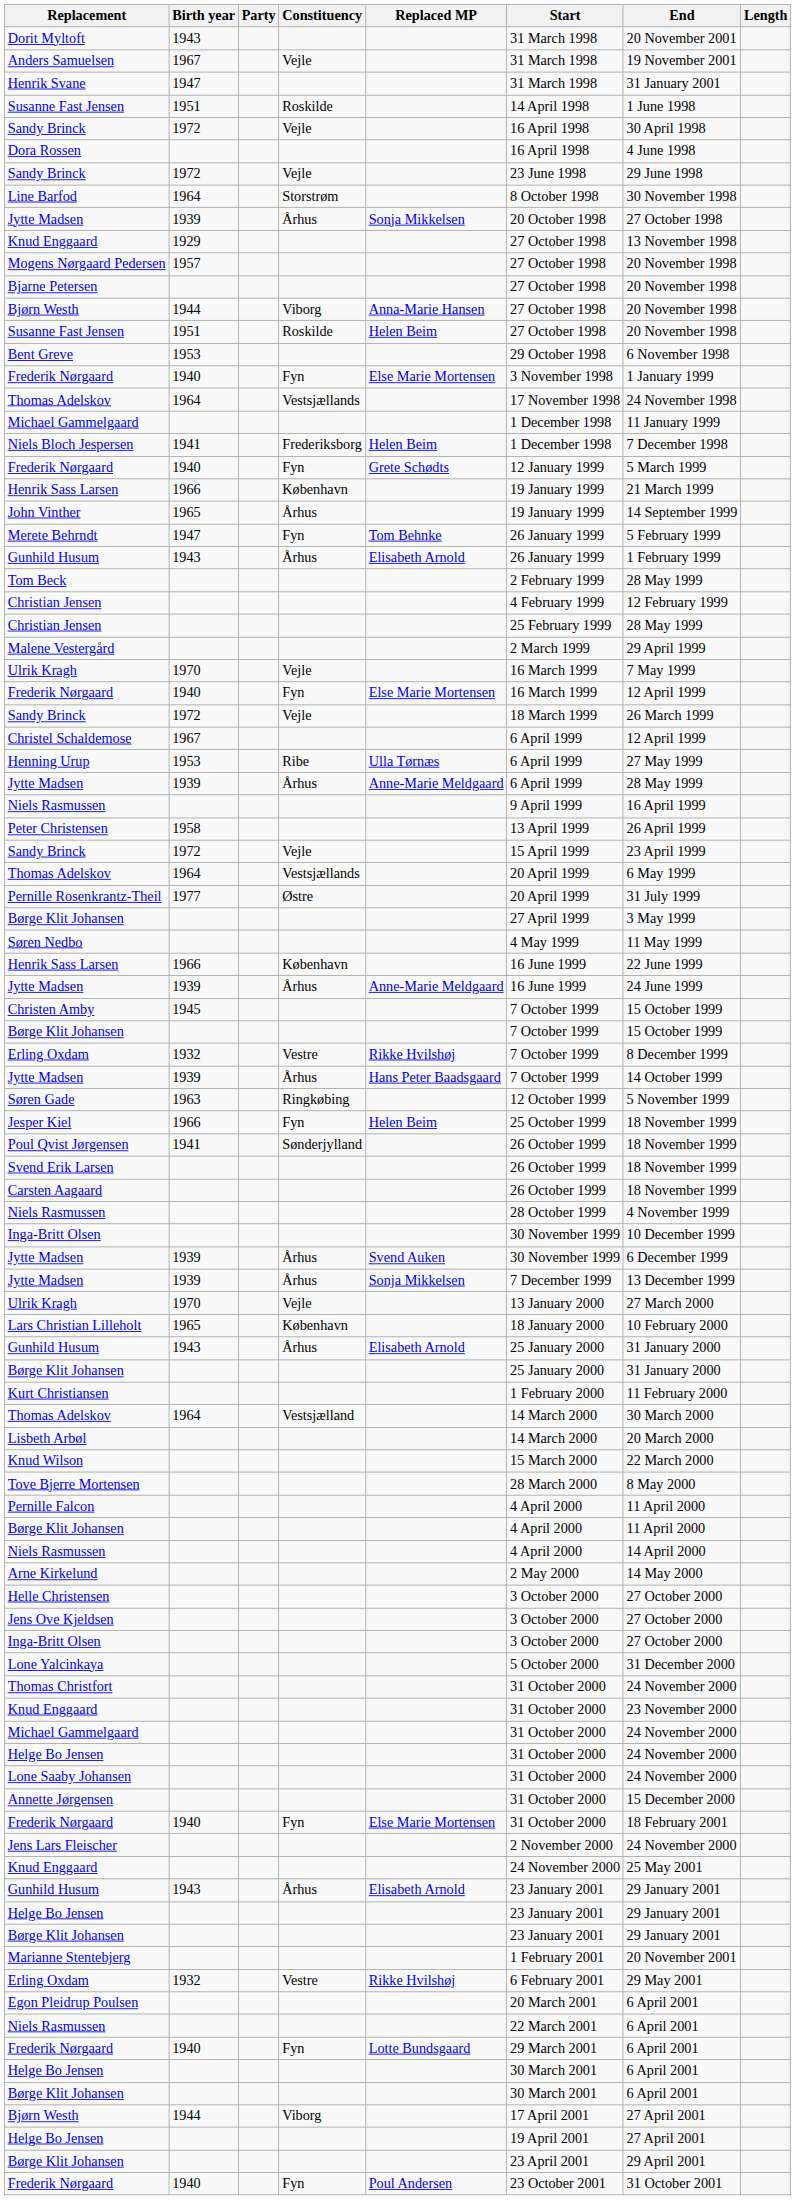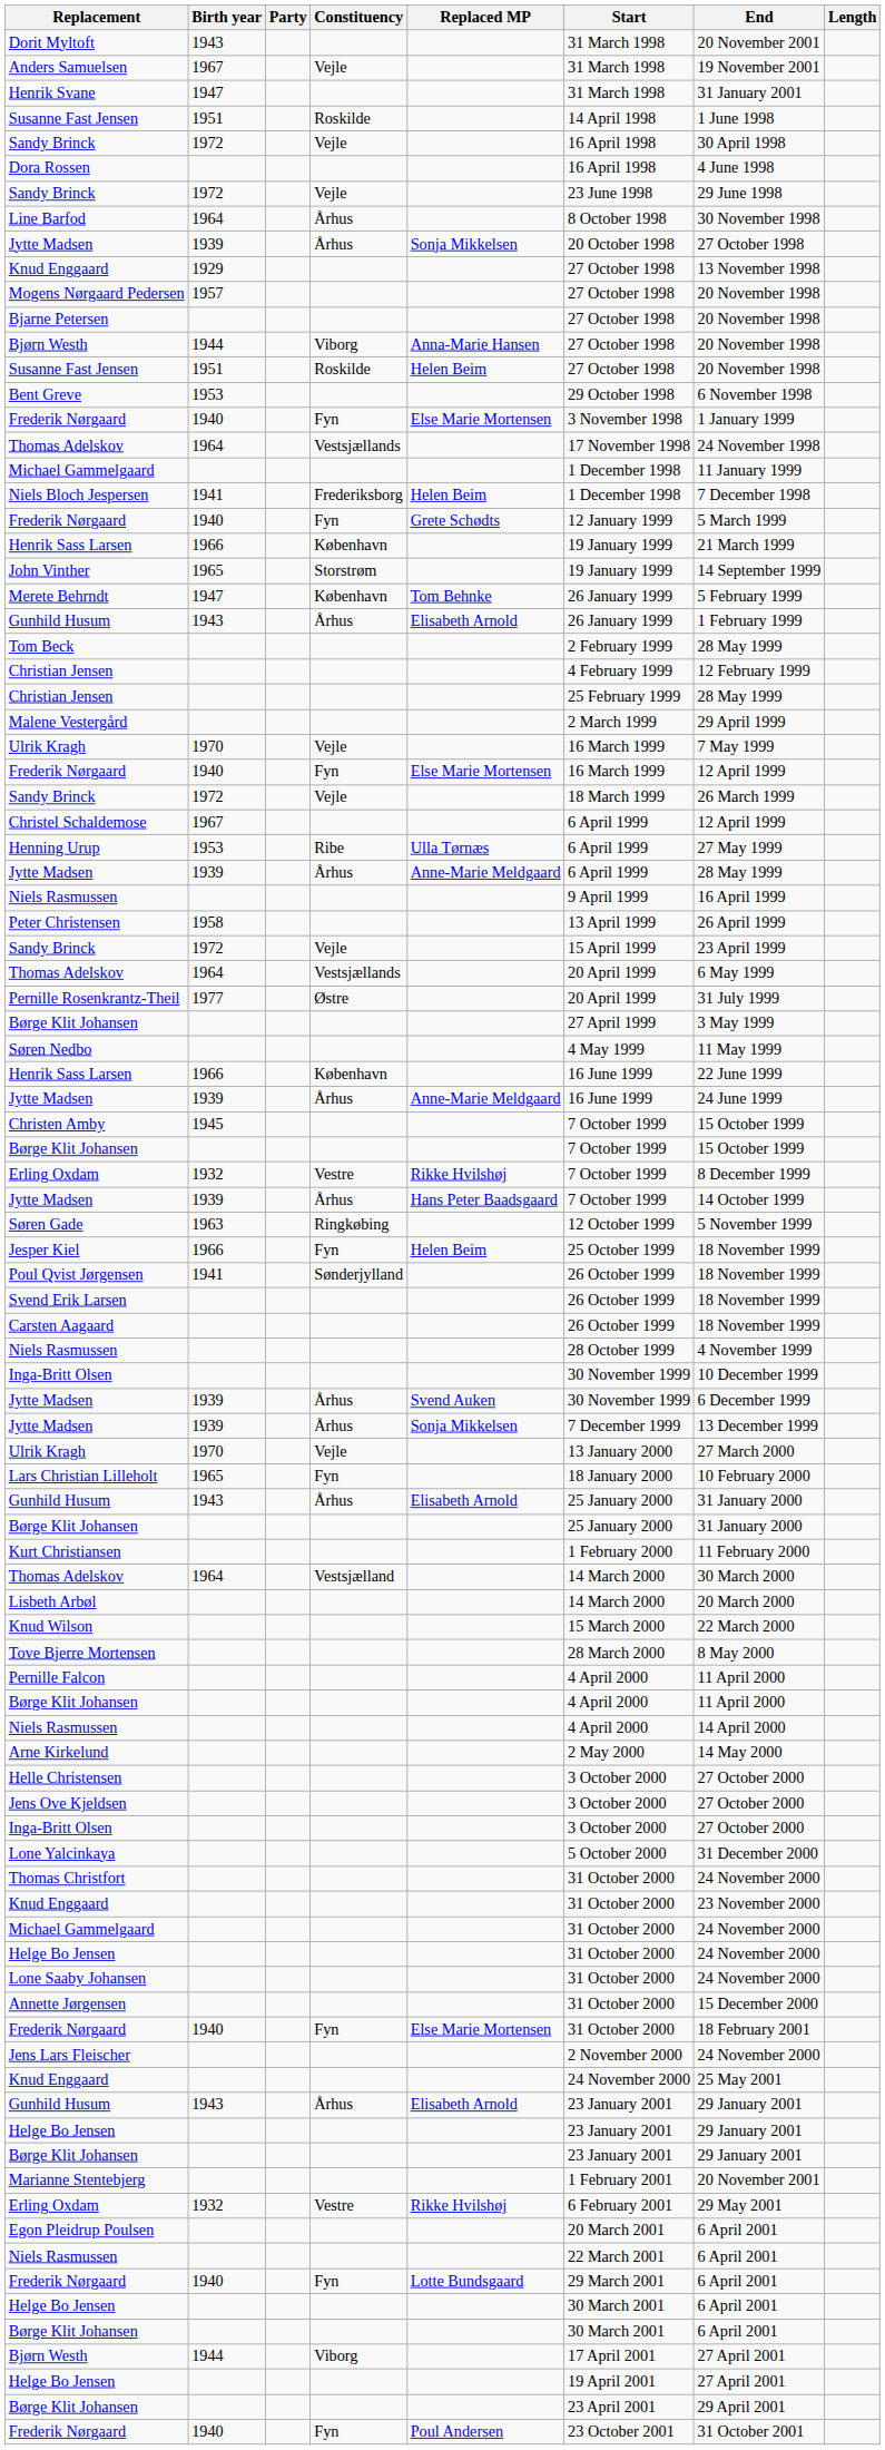Line Barfod | Constituency: Storstrøm -> Århus
John Vinther | Constituency: Århus -> Storstrøm
Merete Behrndt | Constituency: Fyn -> København
Lars Christian Lilleholt | Constituency: København -> Fyn
